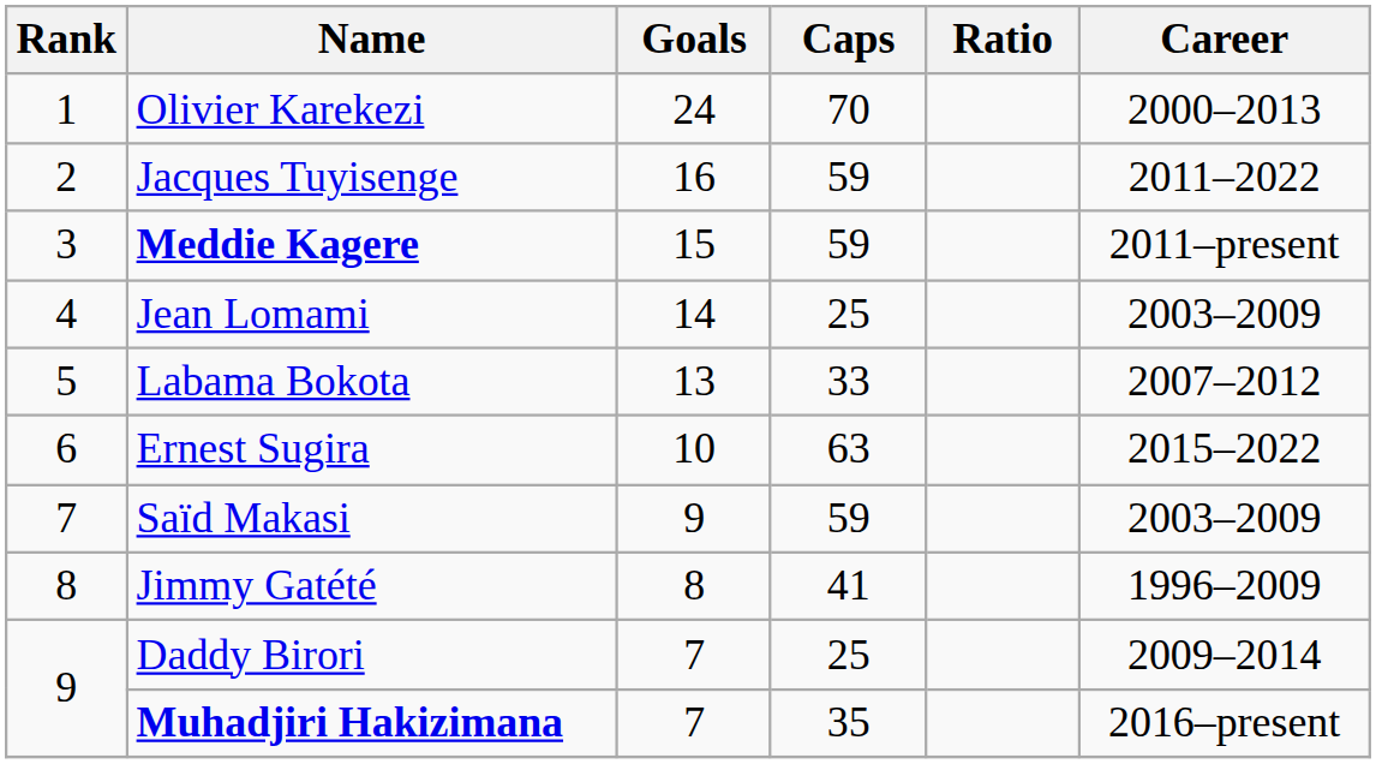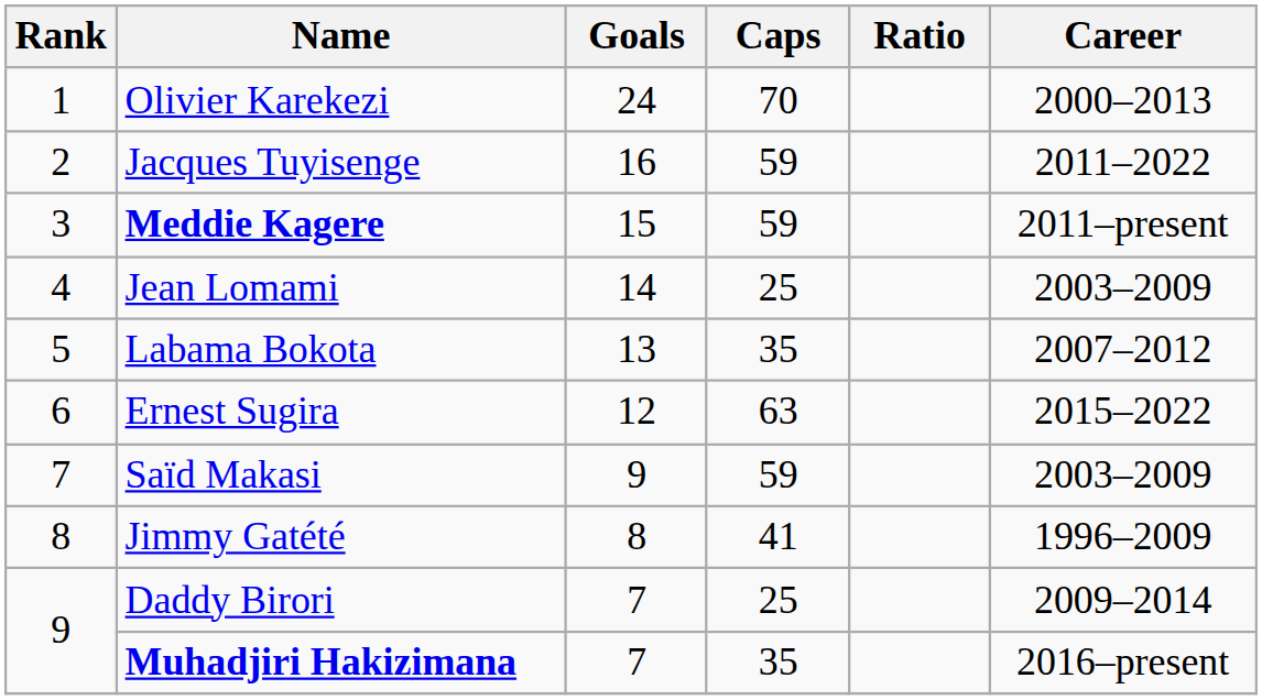Labama Bokota | Caps: 33 -> 35
Ernest Sugira | Goals: 10 -> 12
